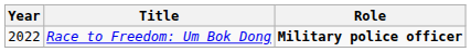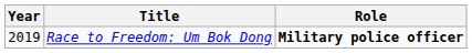Race to Freedom: Um Bok Dong | Year: 2022 -> 2019
